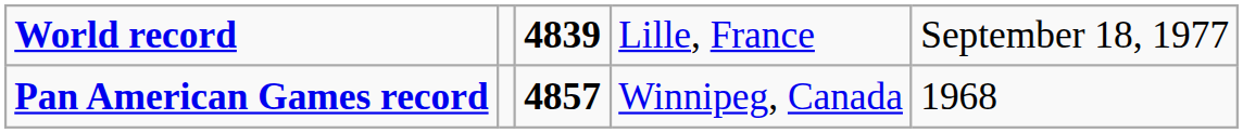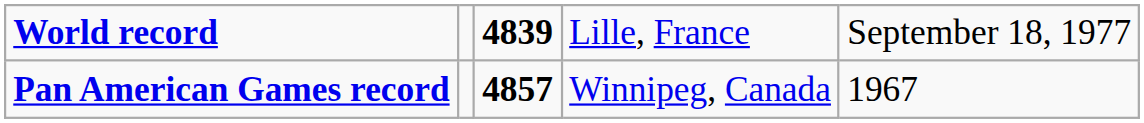Pan American Games record | column 5: 1968 -> 1967
